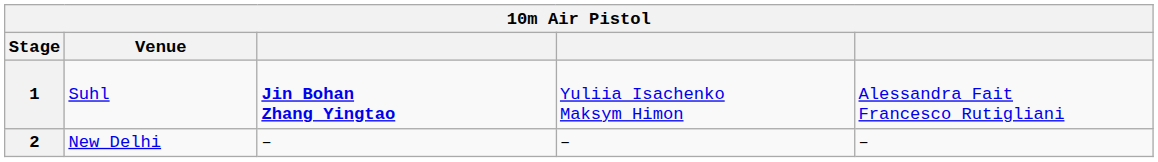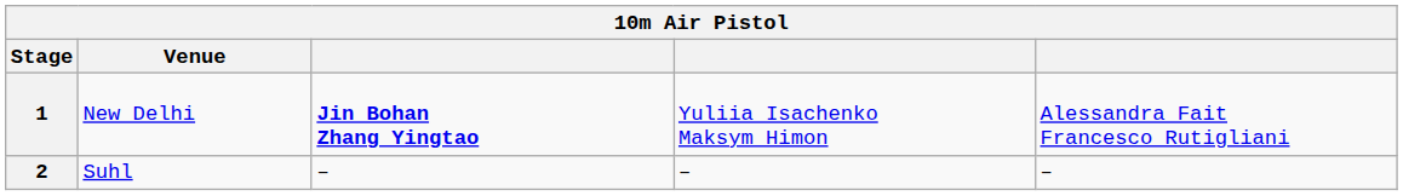1 | Venue: Suhl -> New Delhi
2 | Venue: New Delhi -> Suhl
